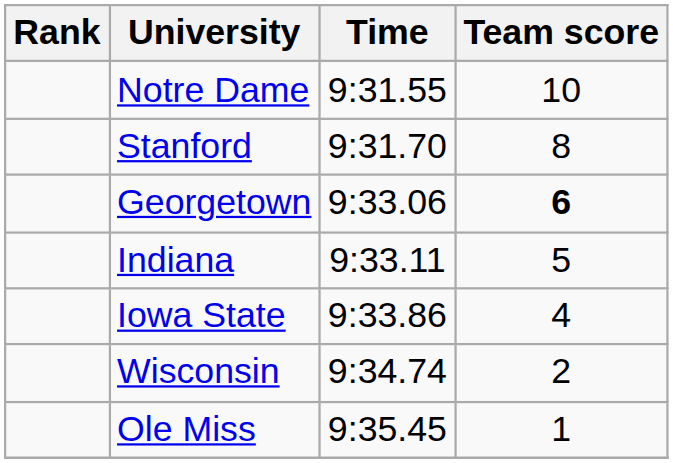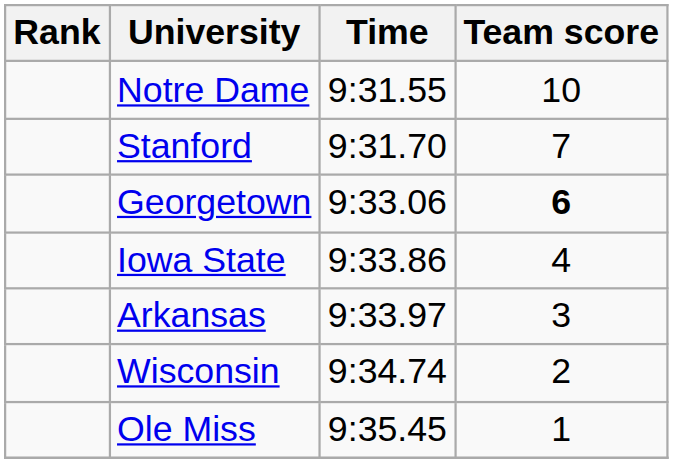Stanford | Team score: 8 -> 7
- row: Indiana | 9:33.11 | 5
+ row: Arkansas | 9:33.97 | 3
